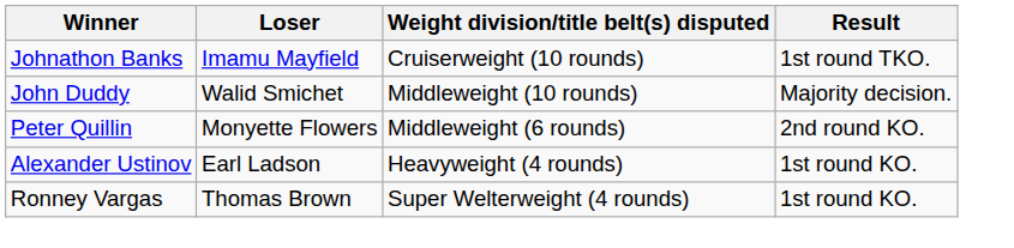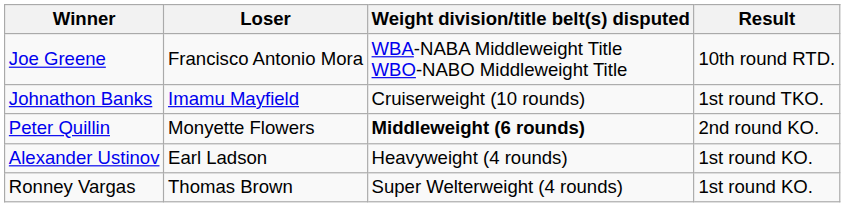+ row: Joe Greene | Francisco Antonio Mora | WBA-NABA Middleweight Title WBO-NABO Middleweight Title | 10th round RTD.
- row: John Duddy | Walid Smichet | Middleweight (10 rounds) | Majority decision.
Peter Quillin | Weight division/title belt(s) disputed: normal -> bold
